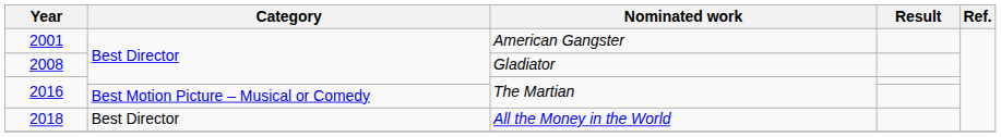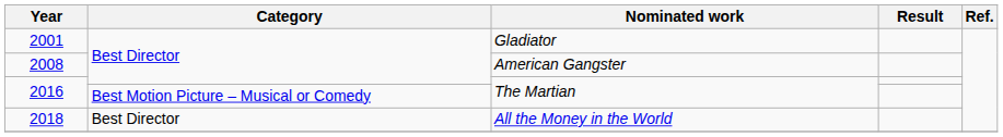2001 | Nominated work: American Gangster -> Gladiator
2008 | Nominated work: Gladiator -> American Gangster
